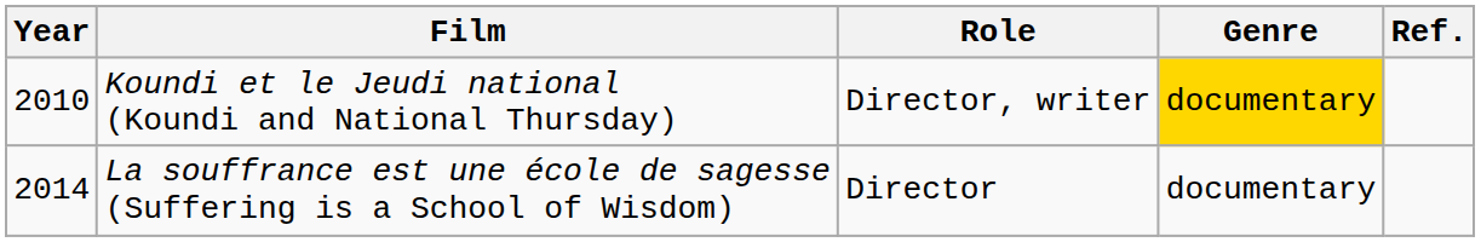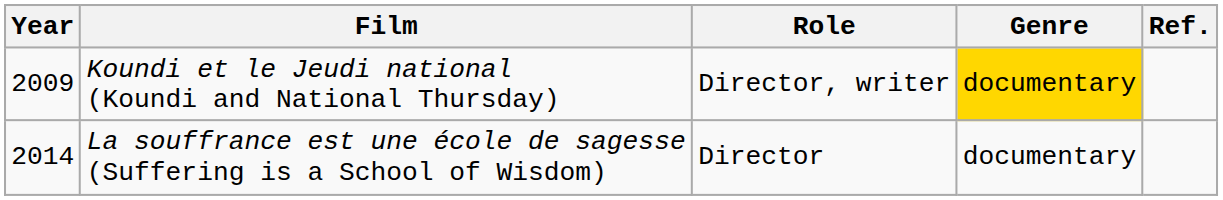Koundi et le Jeudi national (Koundi and National Thursday) | Year: 2010 -> 2009
